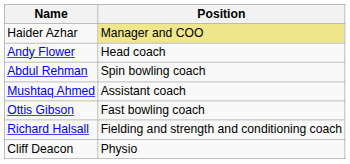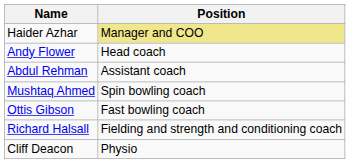Abdul Rehman | Position: Spin bowling coach -> Assistant coach
Mushtaq Ahmed | Position: Assistant coach -> Spin bowling coach
